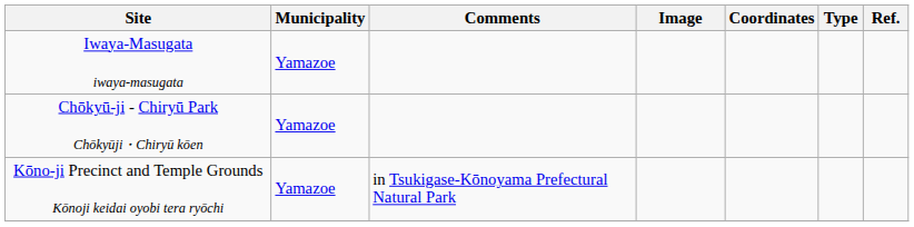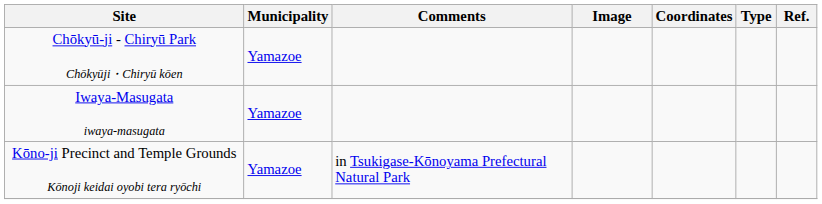rows swapped: Iwaya-Masugata iwaya-masugata <-> Chōkyū-ji - Chiryū Park Chōkyūji・Chiryū kōen
